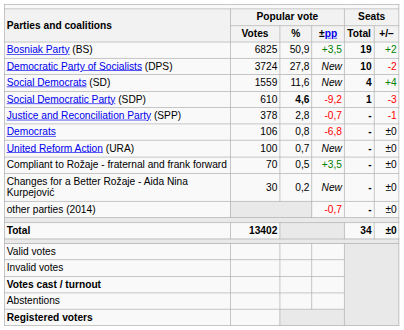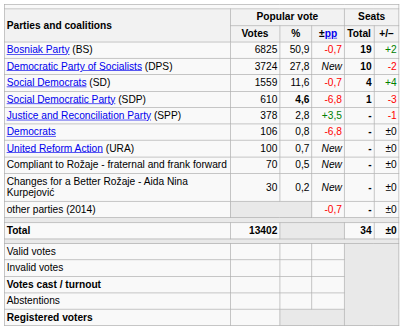Bosniak Party (BS) | column 4: +3,5 -> -0,7
Social Democrats (SD) | column 4: New -> -0,7
Social Democratic Party (SDP) | column 4: -9,2 -> -6,8
Justice and Reconciliation Party (SPP) | column 4: -0,7 -> +3,5
Compliant to Rožaje - fraternal and frank forward | column 4: +3,5 -> New
